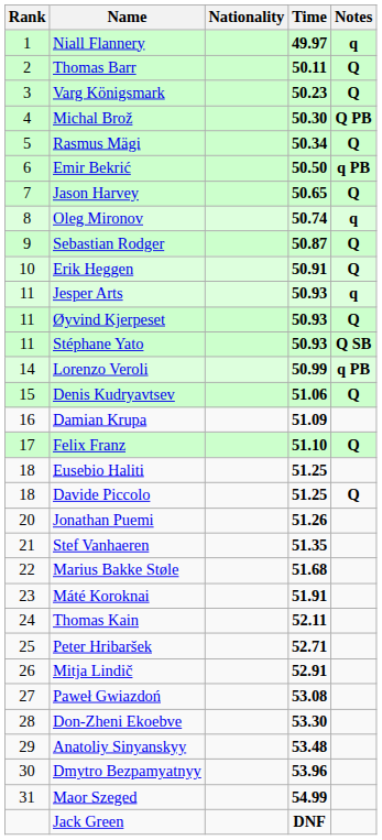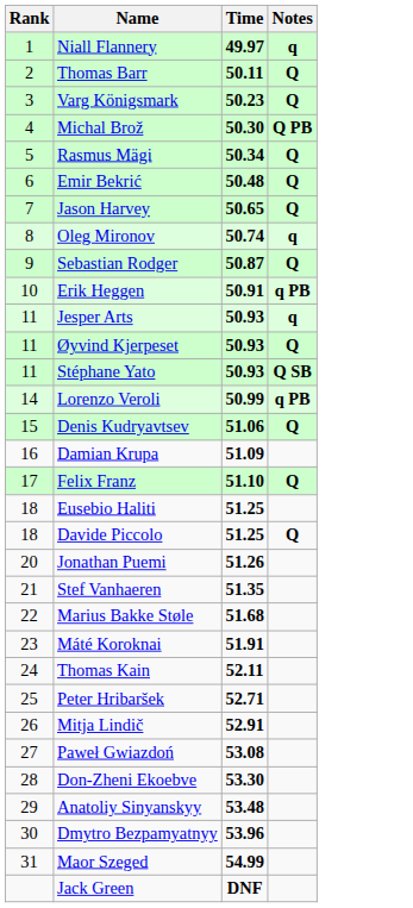- column: Nationality
Emir Bekrić | Time: 50.50 -> 50.48
Emir Bekrić | Notes: q PB -> Q
Erik Heggen | Notes: Q -> q PB
